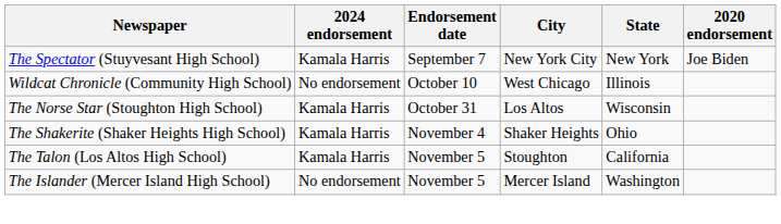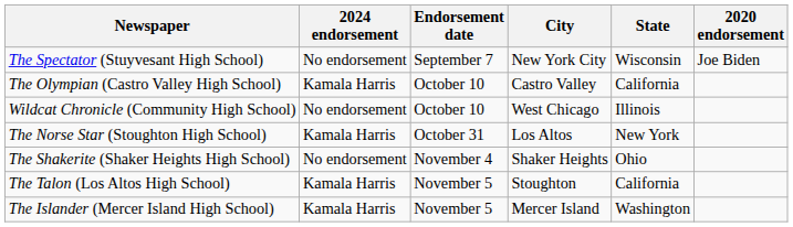The Spectator (Stuyvesant High School) | 2024 endorsement: Kamala Harris -> No endorsement
The Spectator (Stuyvesant High School) | State: New York -> Wisconsin
+ row: The Olympian (Castro Valley High School) | Kamala Harris | October 10 | Castro Valley | California
The Norse Star (Stoughton High School) | State: Wisconsin -> New York
The Shakerite (Shaker Heights High School) | 2024 endorsement: Kamala Harris -> No endorsement
The Islander (Mercer Island High School) | 2024 endorsement: No endorsement -> Kamala Harris
